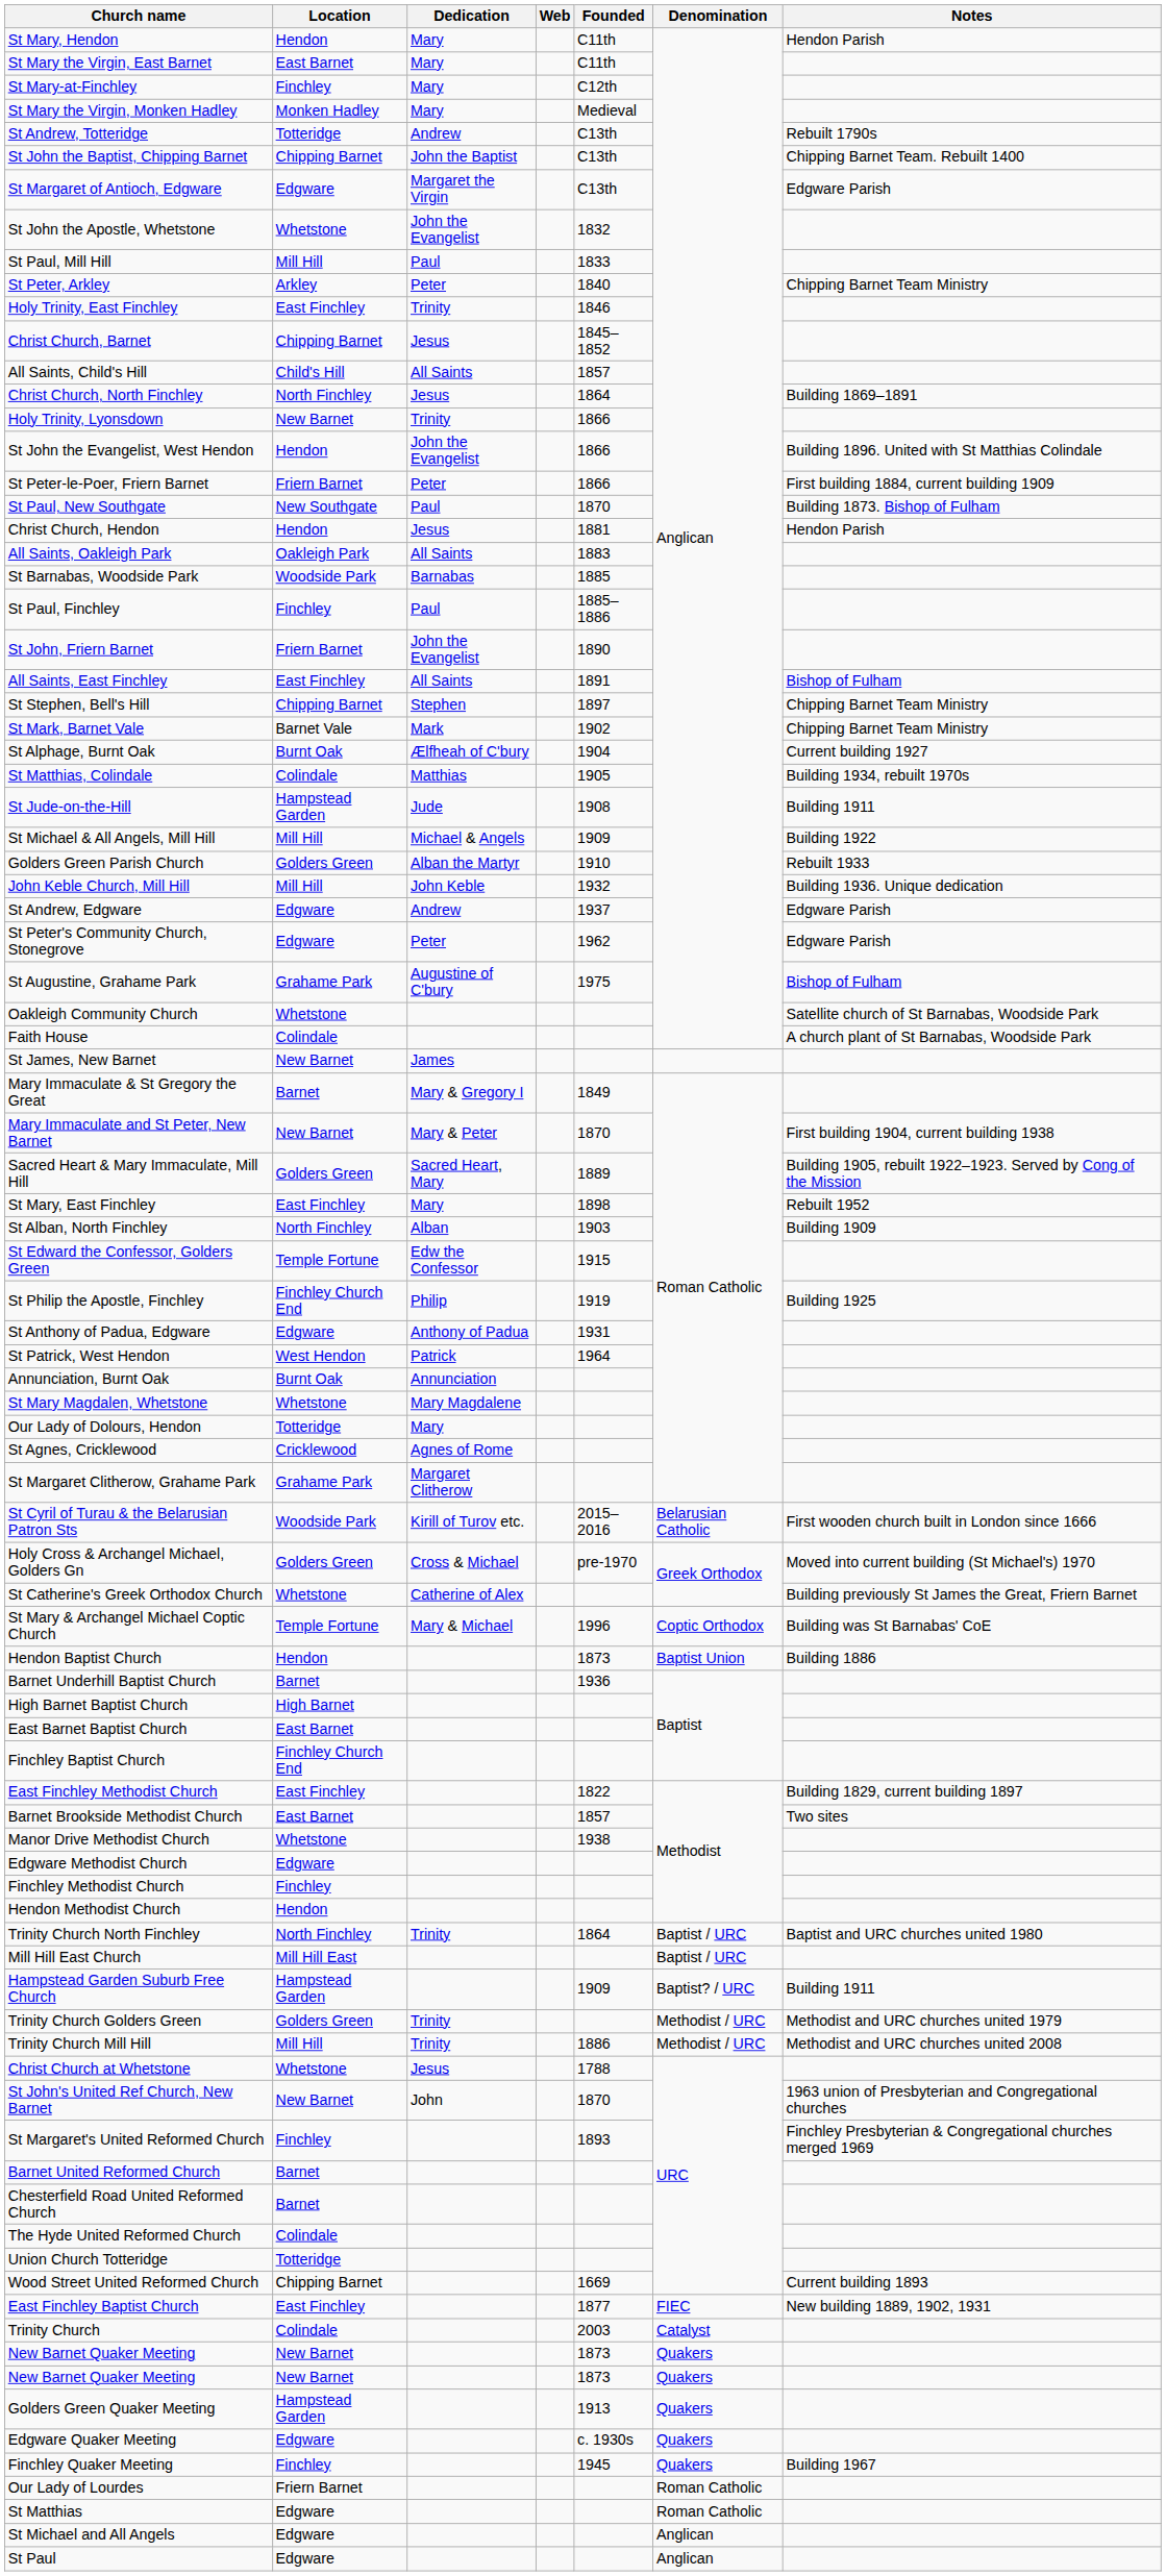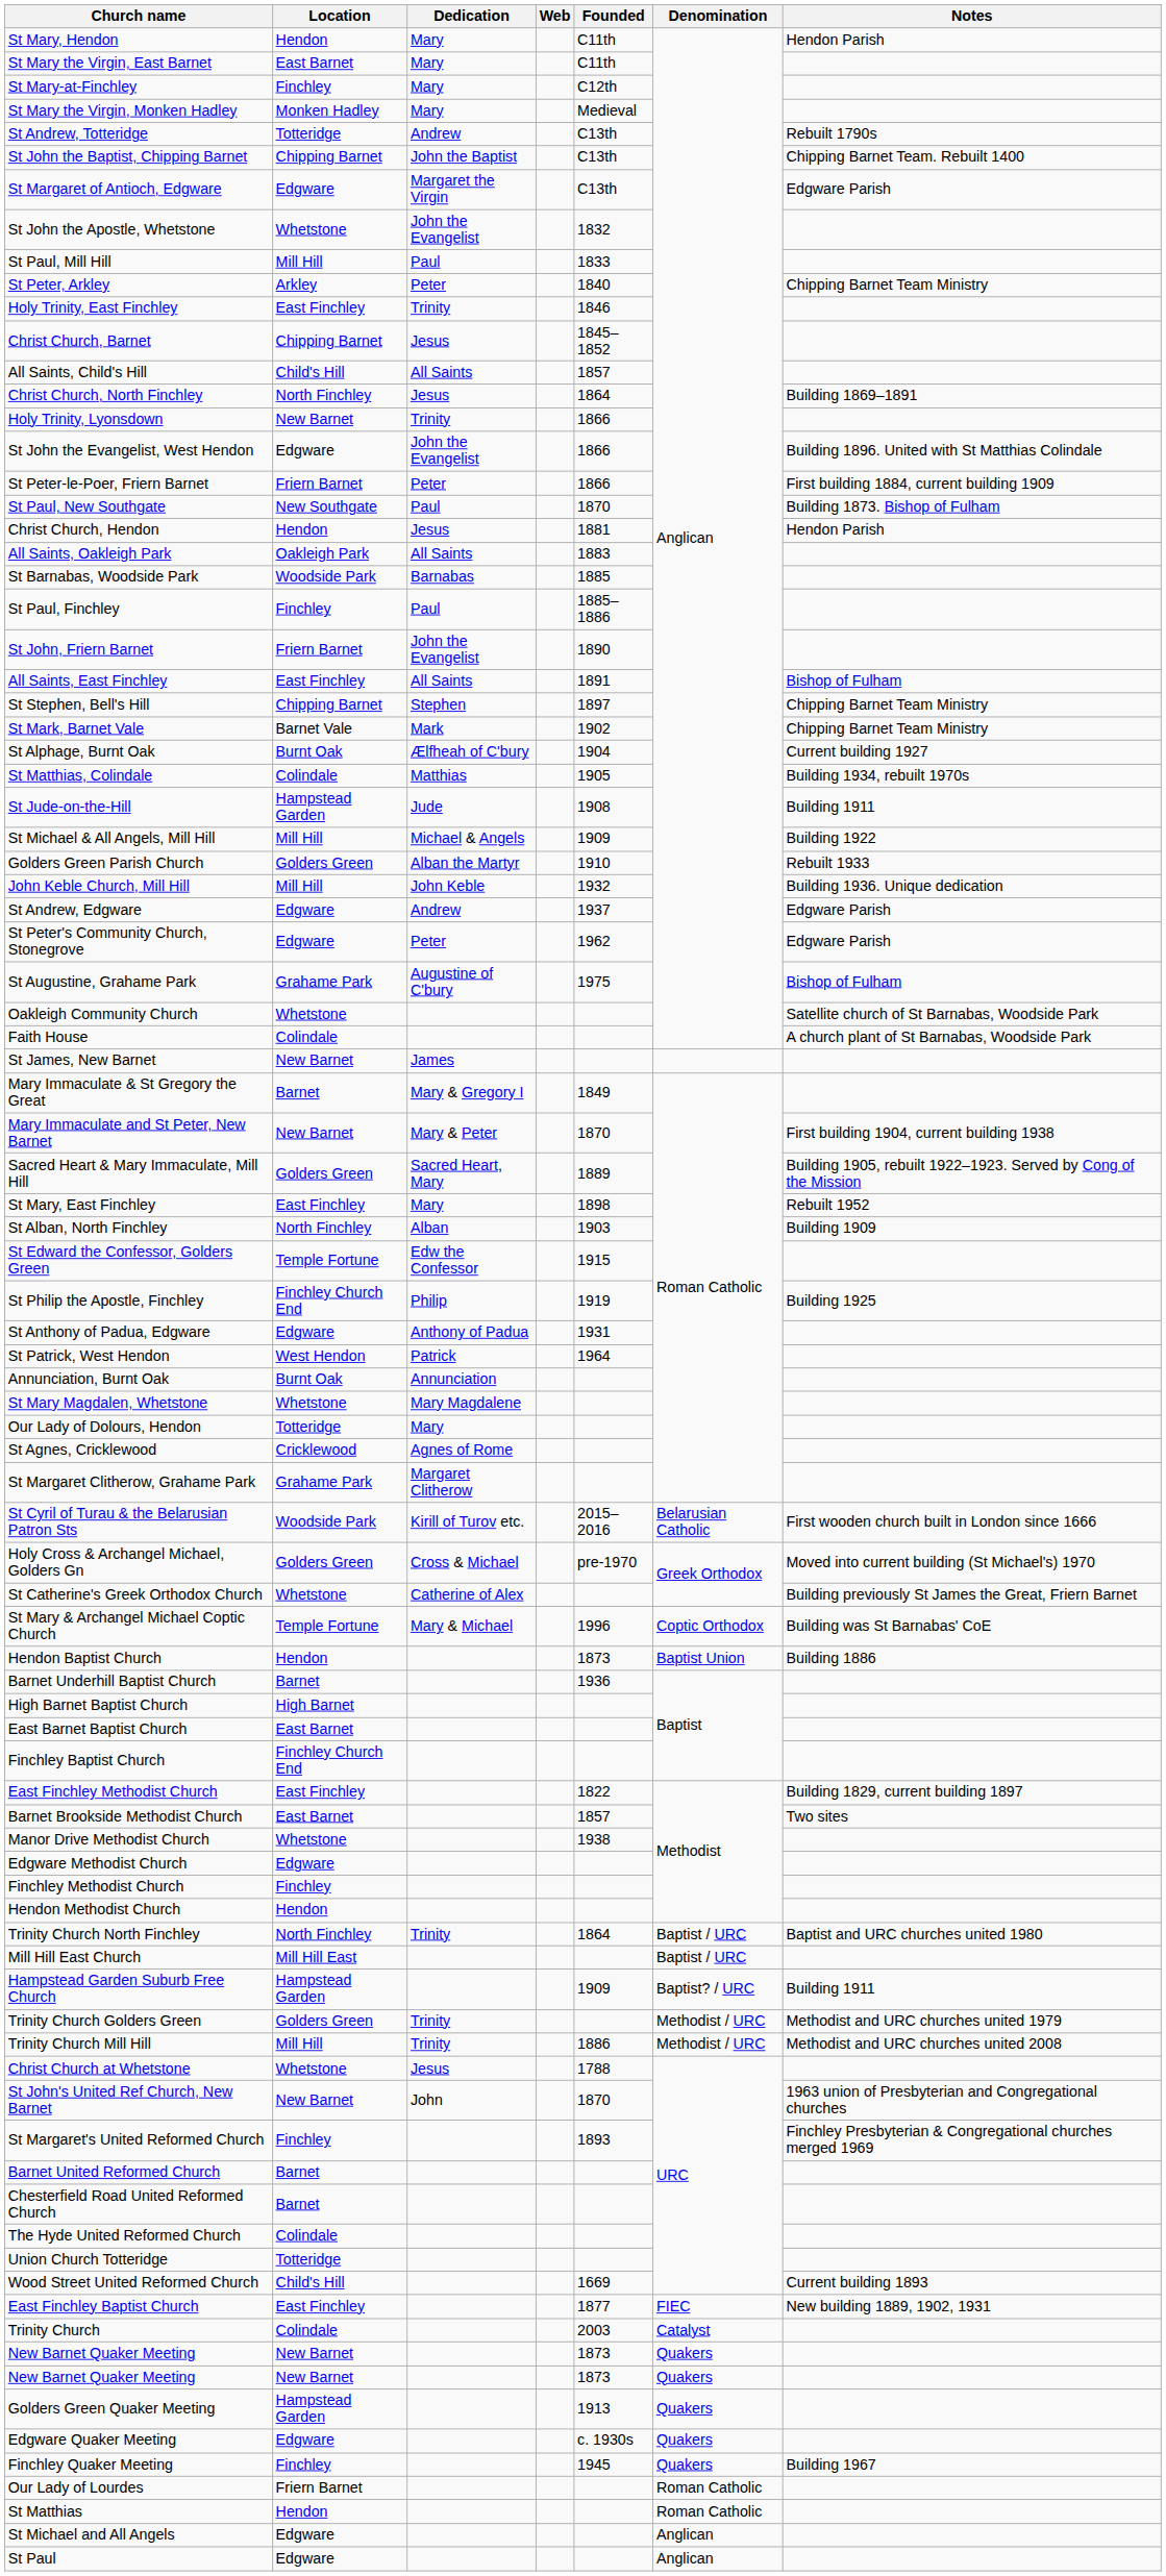St John the Evangelist, West Hendon | Location: Hendon -> Edgware
Wood Street United Reformed Church | Location: Chipping Barnet -> Child's Hill
St Matthias | Location: Edgware -> Hendon
